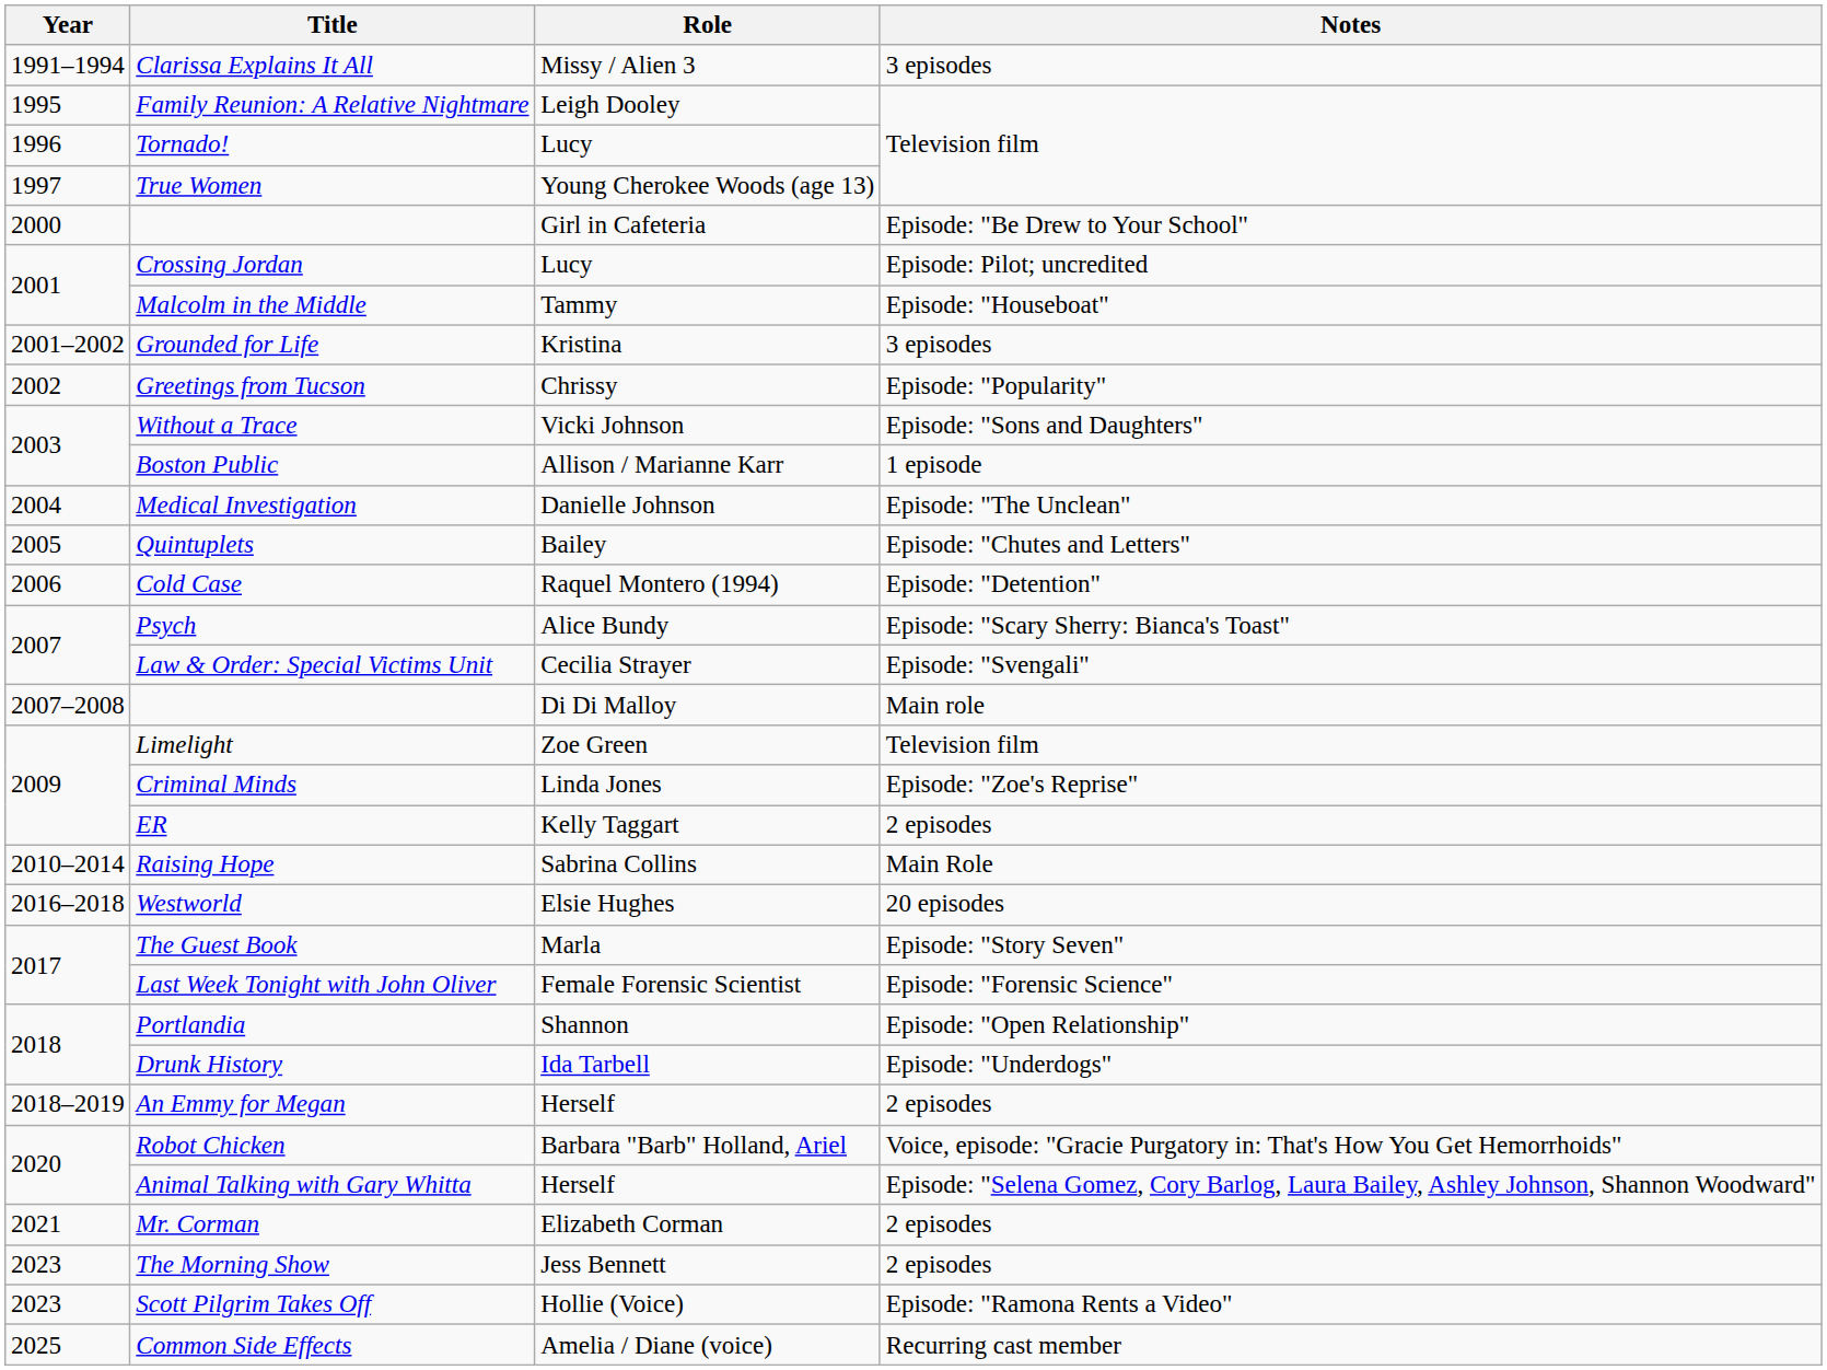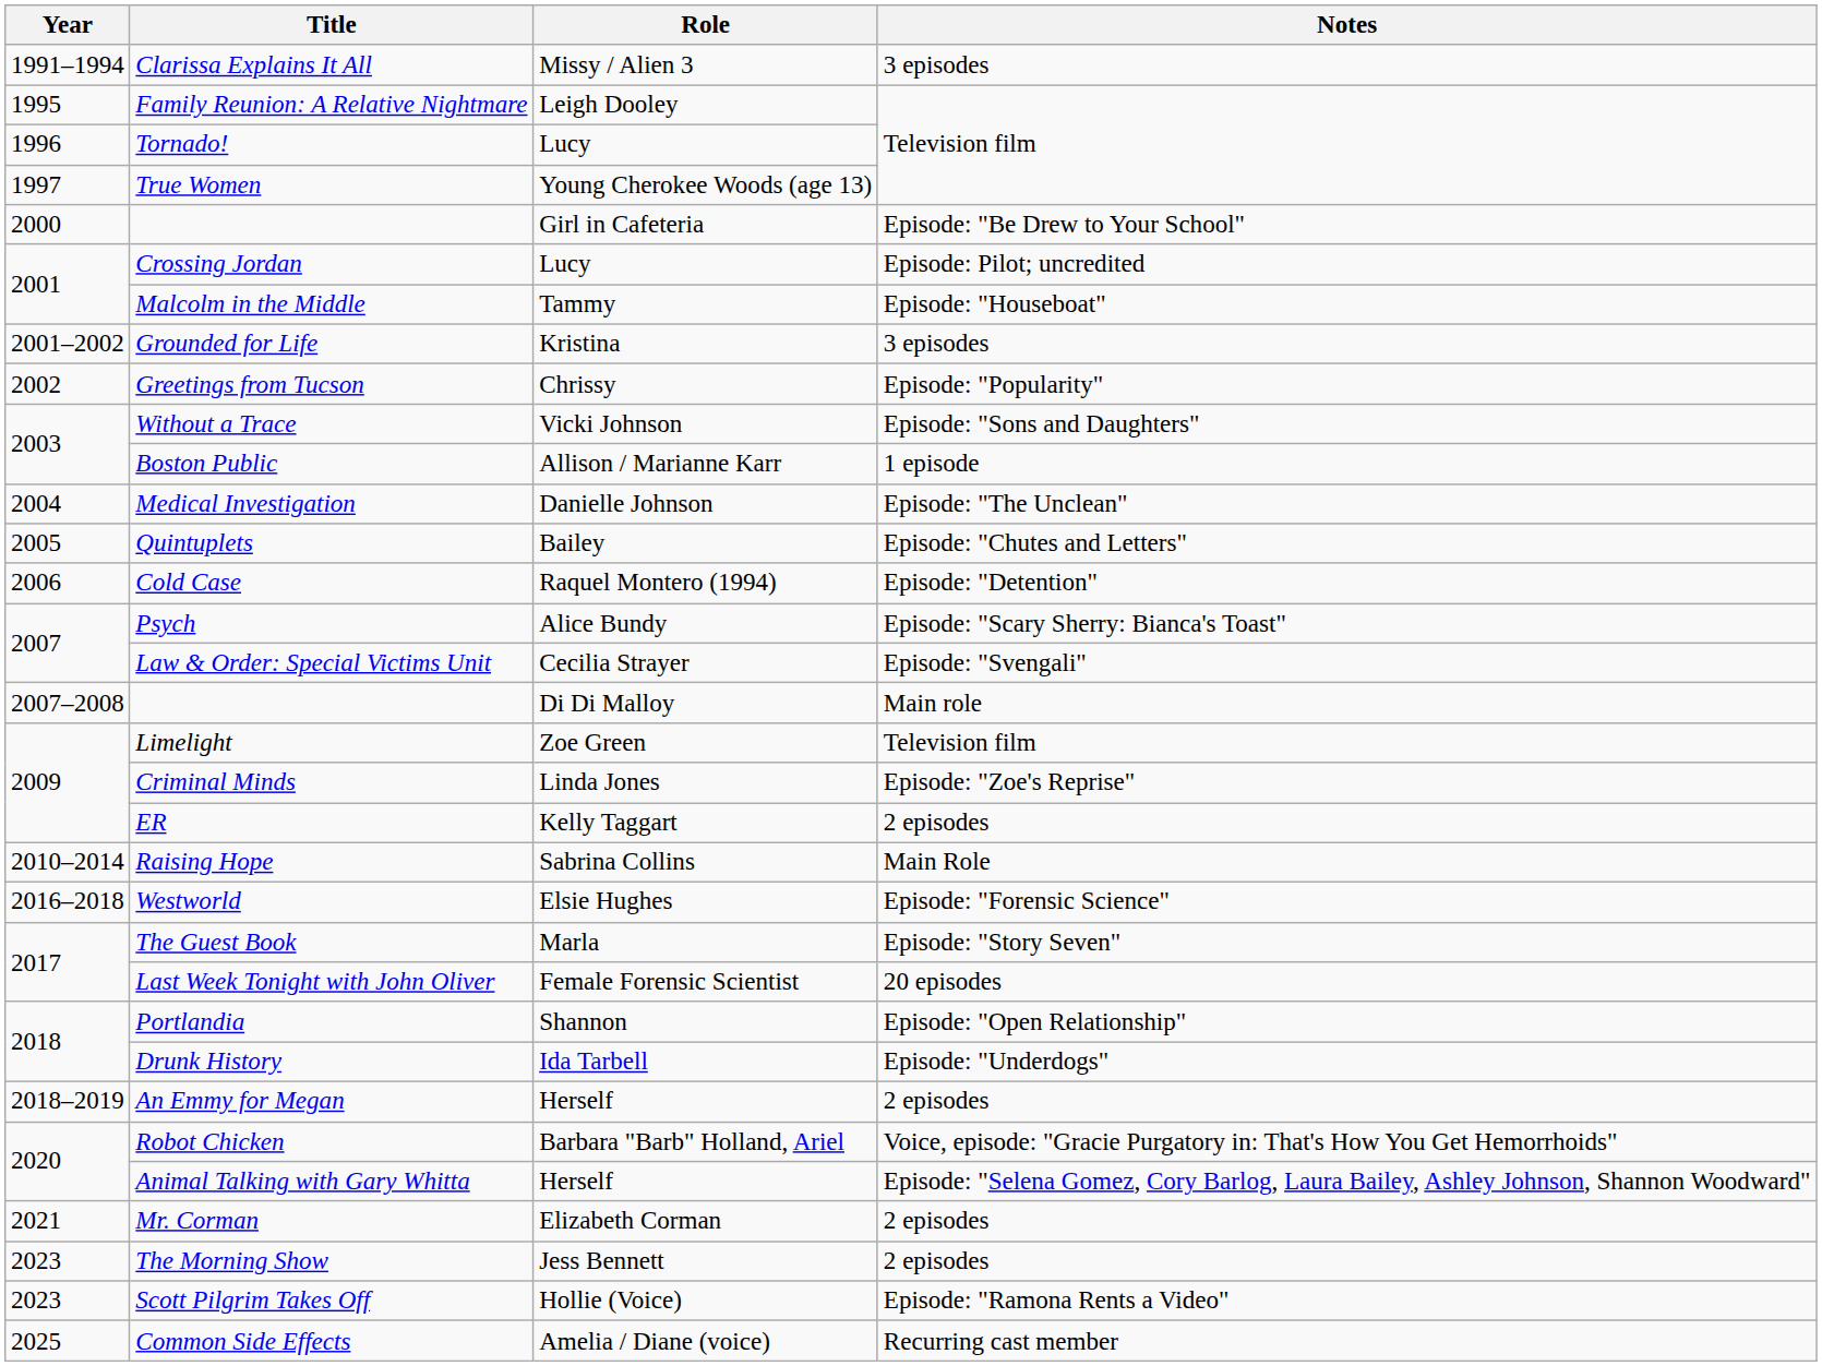Westworld | Notes: 20 episodes -> Episode: "Forensic Science"
Last Week Tonight with John Oliver | Notes: Episode: "Forensic Science" -> 20 episodes
